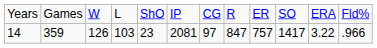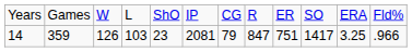14 | column 7: 97 -> 79
14 | column 9: 757 -> 751
14 | column 11: 3.22 -> 3.25
